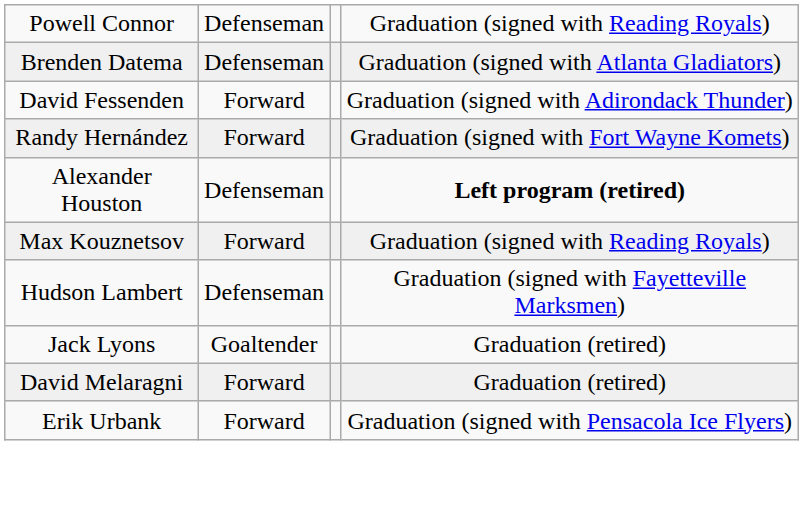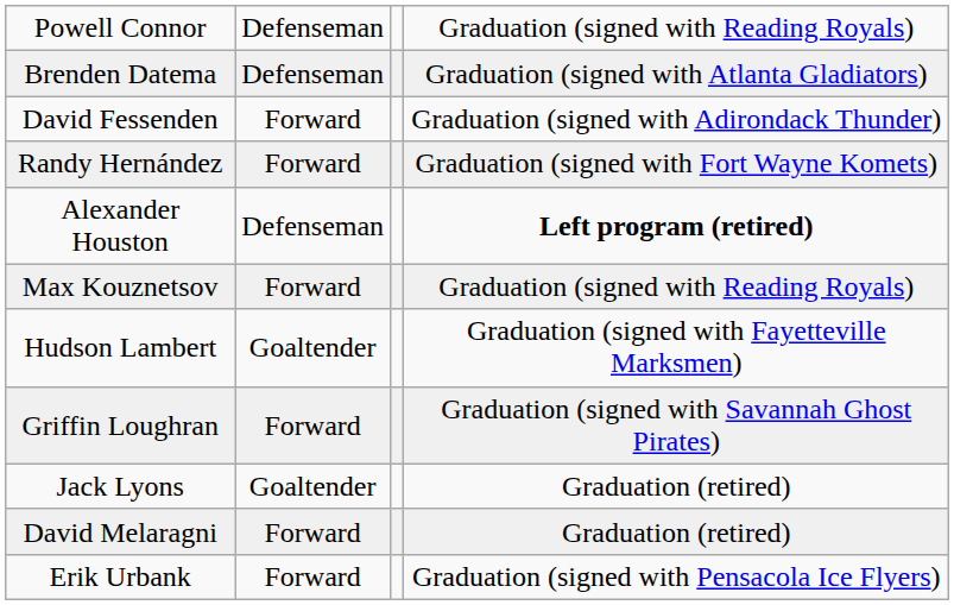Hudson Lambert | column 2: Defenseman -> Goaltender
+ row: Griffin Loughran | Forward | Graduation (signed with Savannah Ghost Pirates)
